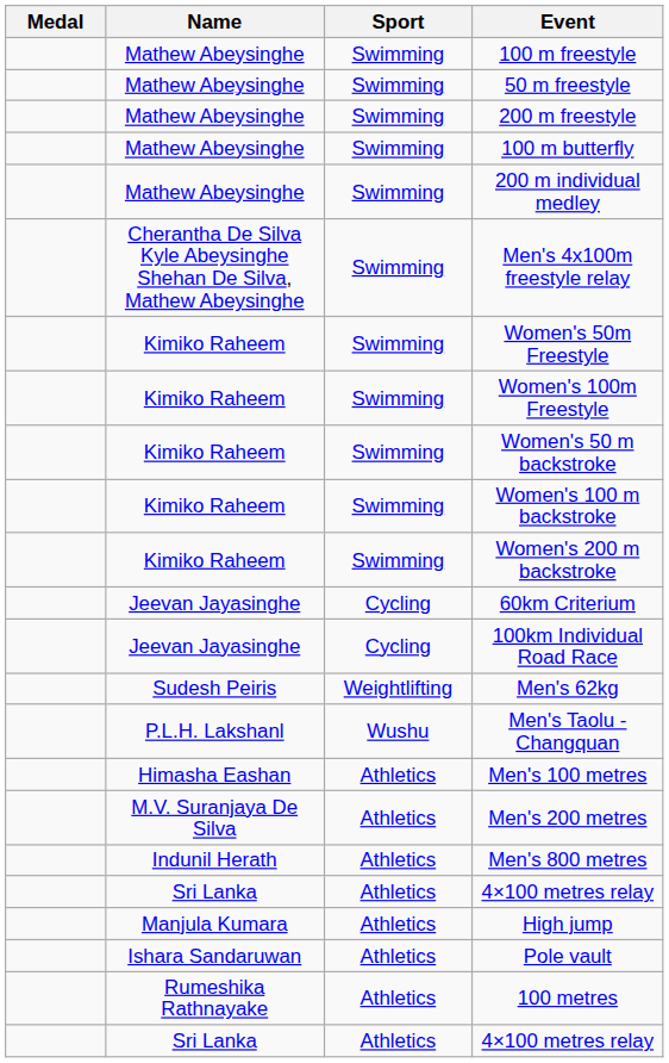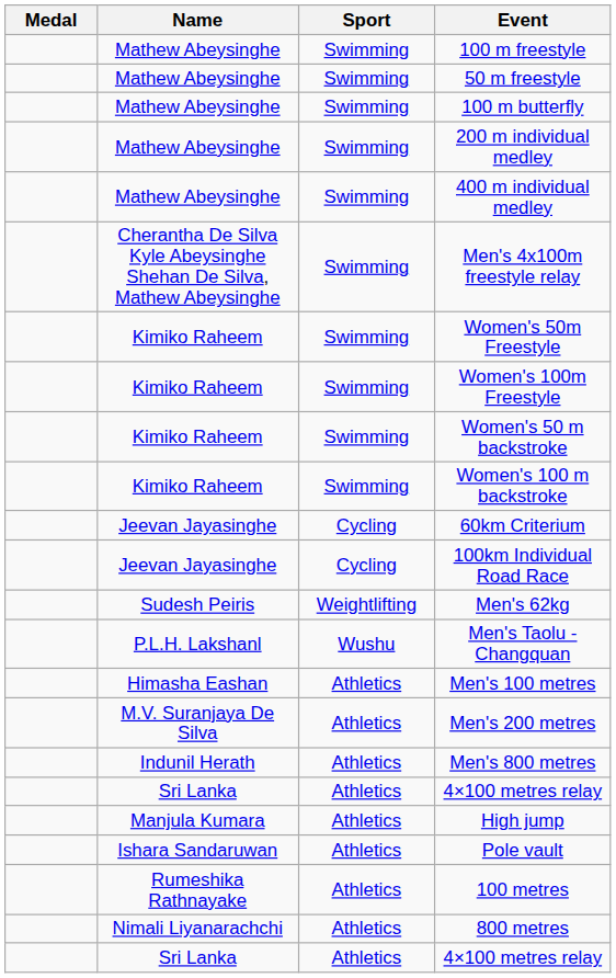- row: Mathew Abeysinghe | Swimming | 200 m freestyle
+ row: Mathew Abeysinghe | Swimming | 400 m individual medley
- row: Kimiko Raheem | Swimming | Women's 200 m backstroke
+ row: Nimali Liyanarachchi | Athletics | 800 metres
